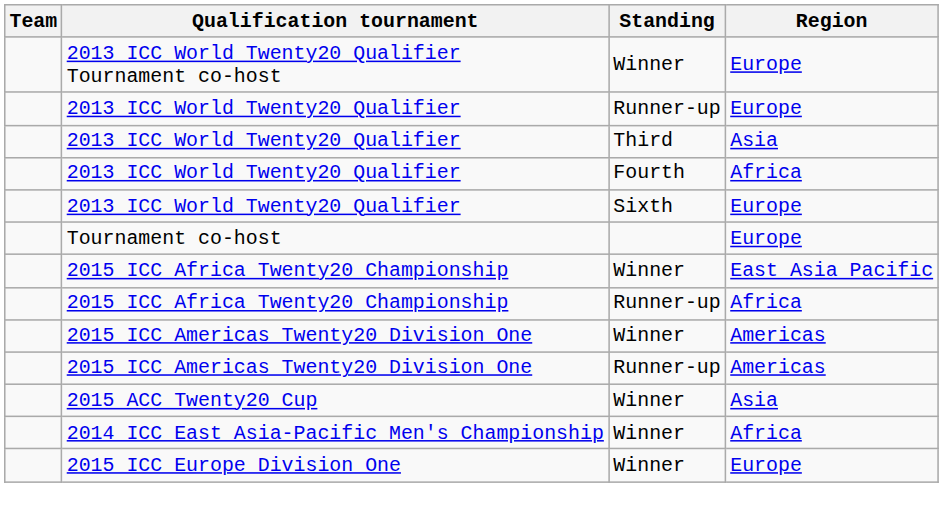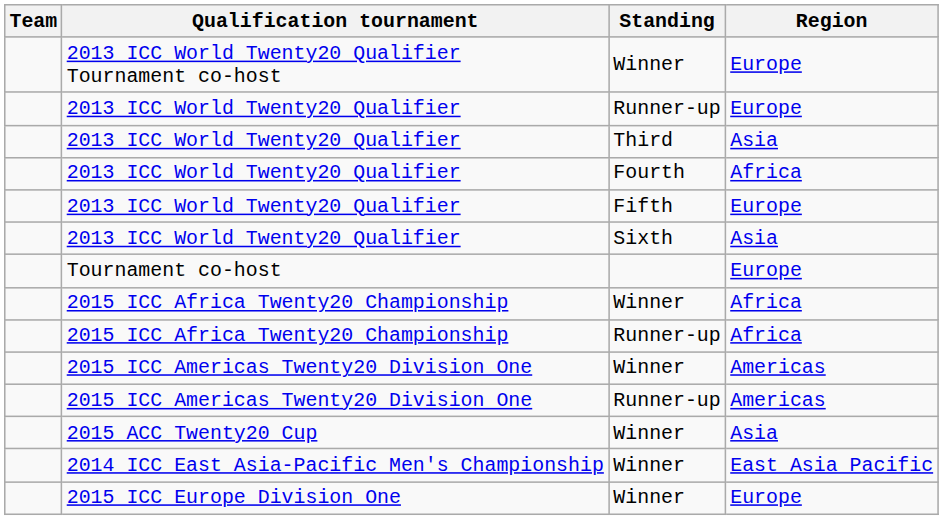+ row: 2013 ICC World Twenty20 Qualifier | Fifth | Europe
2013 ICC World Twenty20 Qualifier / Sixth | Region: Europe -> Asia
2015 ICC Africa Twenty20 Championship / Winner | Region: East Asia Pacific -> Africa
2014 ICC East Asia-Pacific Men's Championship | Region: Africa -> East Asia Pacific
